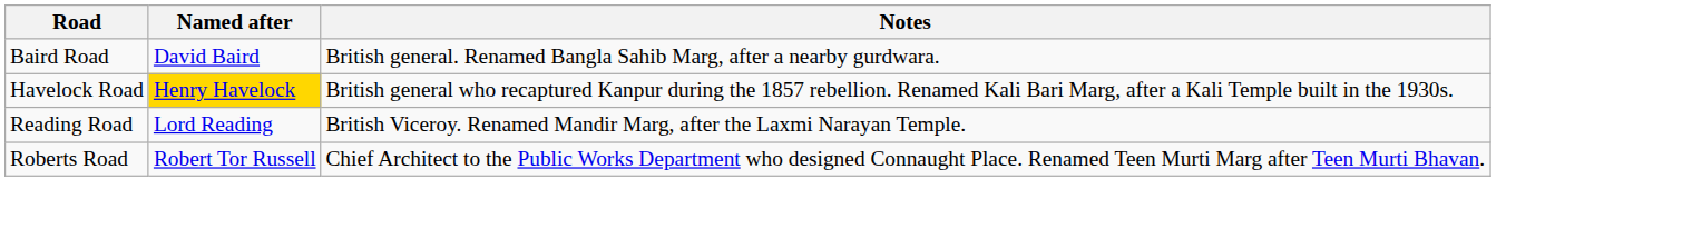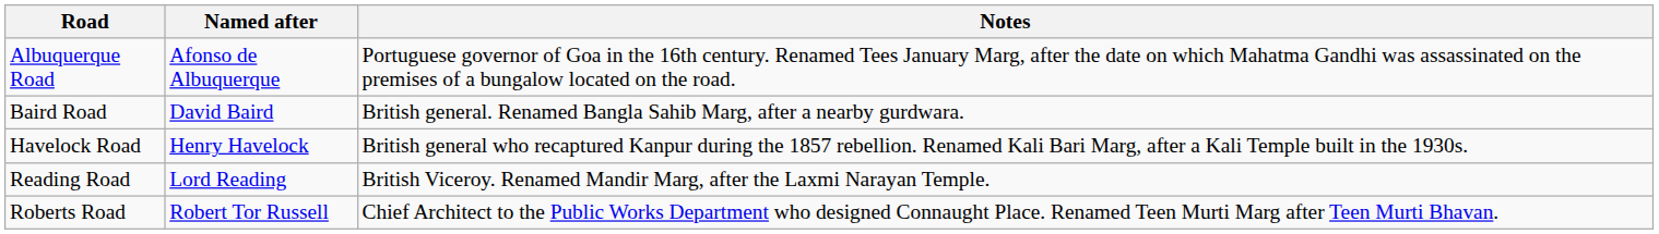+ row: Albuquerque Road | Afonso de Albuquerque | Portuguese governor of Goa in the 16th century. Renamed Tees January Marg, after the date on which Mahatma Gandhi was assassinated on the premises of a bungalow located on the road.
Havelock Road | Named after: gold background -> no background
